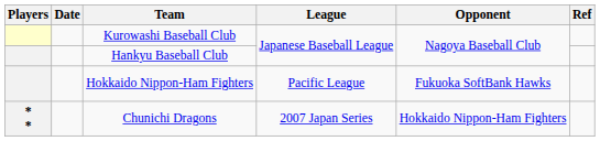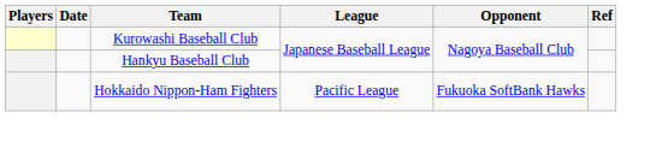- row: * * | Chunichi Dragons | 2007 Japan Series | Hokkaido Nippon-Ham Fighters
